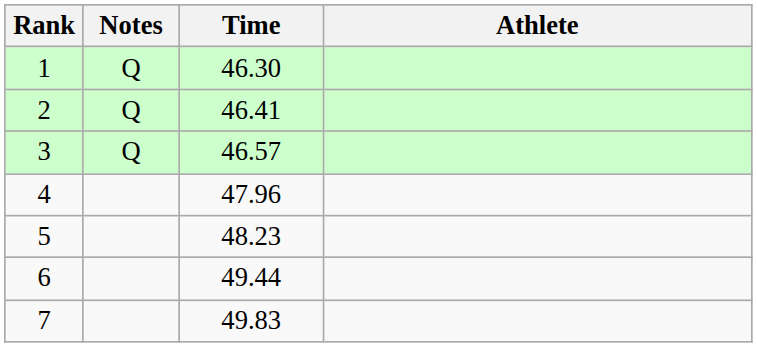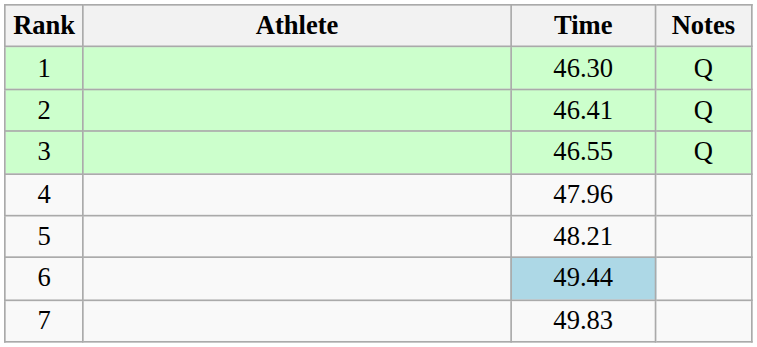columns swapped: Athlete <-> Notes
3 | Time: 46.57 -> 46.55
5 | Time: 48.23 -> 48.21
6 | Time: no background -> lightblue background
